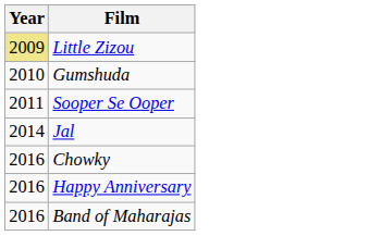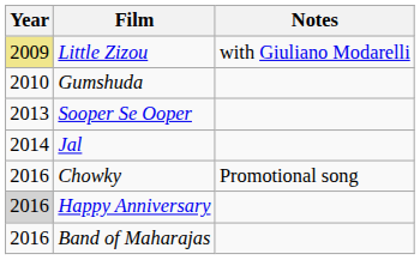+ column: Notes | with Giuliano Modarelli | Promotional song
Sooper Se Ooper | Year: 2011 -> 2013
Happy Anniversary | Year: no background -> lightgrey background
